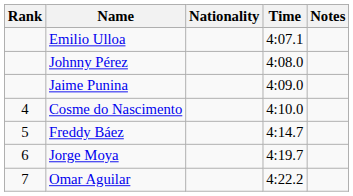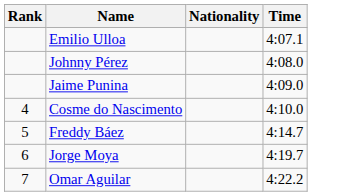- column: Notes
